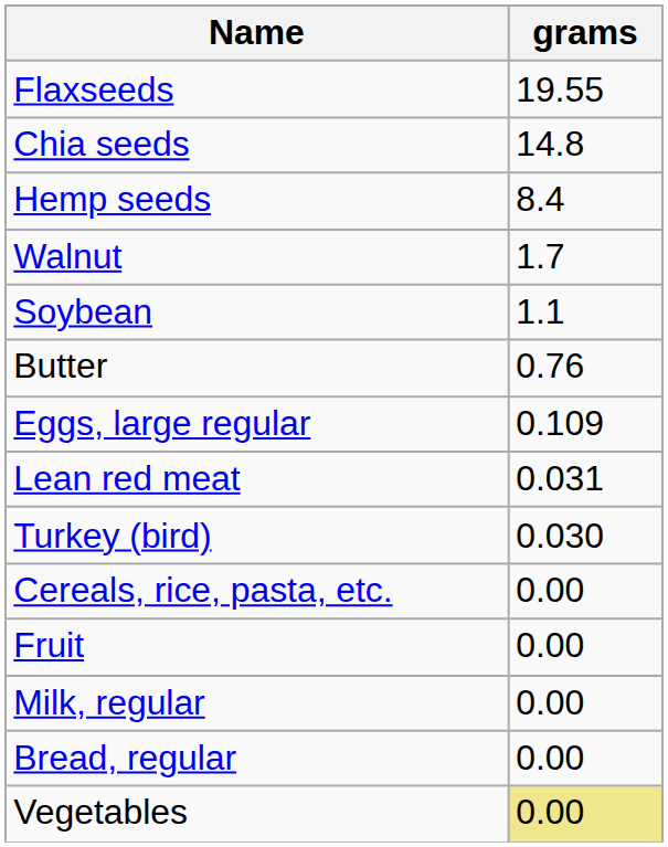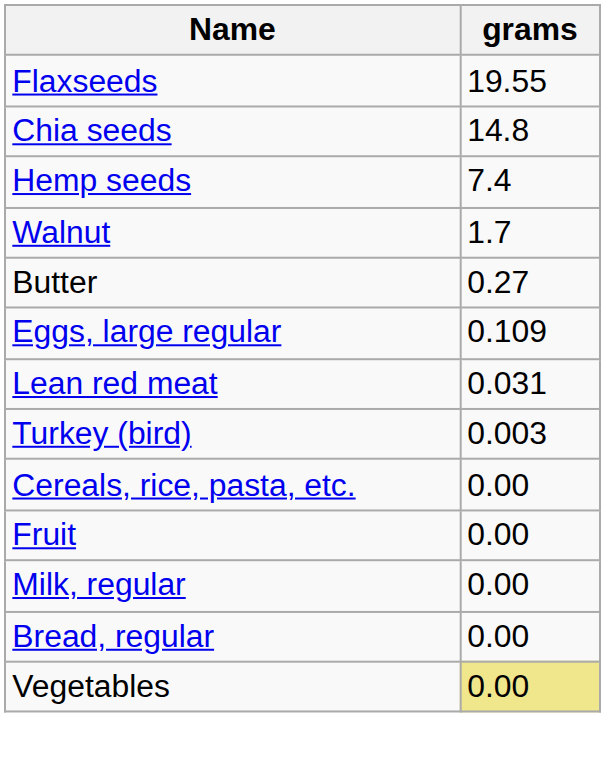Hemp seeds | grams: 8.4 -> 7.4
- row: Soybean | 1.1
Butter | grams: 0.76 -> 0.27
Turkey (bird) | grams: 0.030 -> 0.003
